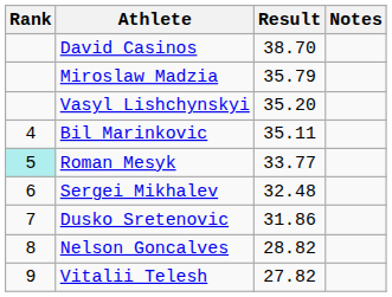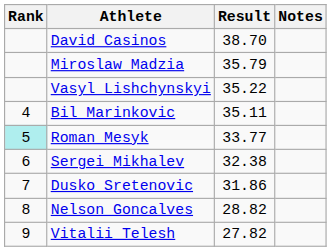Vasyl Lishchynskyi | Result: 35.20 -> 35.22
Sergei Mikhalev | Result: 32.48 -> 32.38
